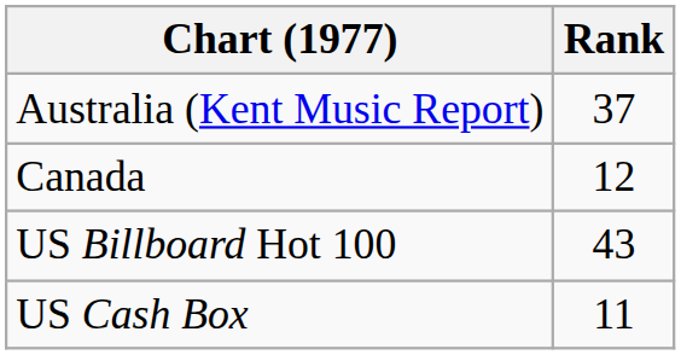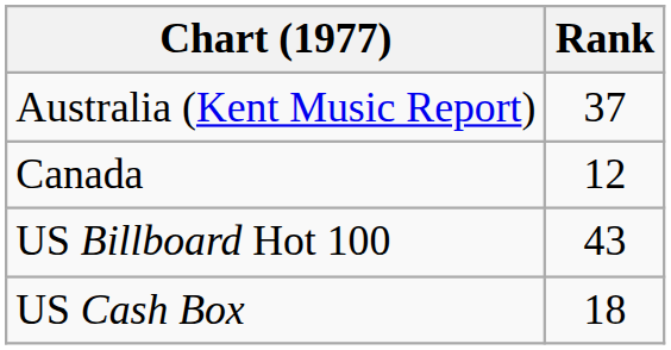US Cash Box | Rank: 11 -> 18
